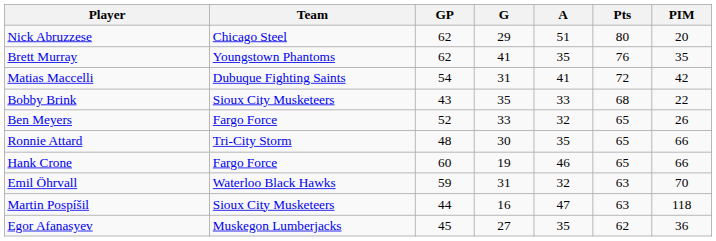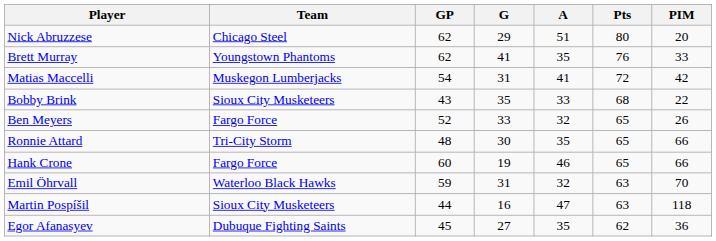Brett Murray | PIM: 35 -> 33
Matias Maccelli | Team: Dubuque Fighting Saints -> Muskegon Lumberjacks
Egor Afanasyev | Team: Muskegon Lumberjacks -> Dubuque Fighting Saints
